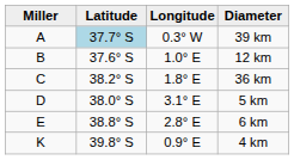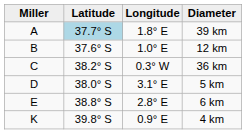39 km | Longitude: 0.3° W -> 1.8° E
36 km | Longitude: 1.8° E -> 0.3° W
